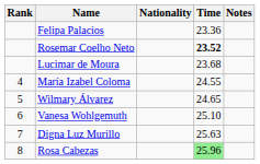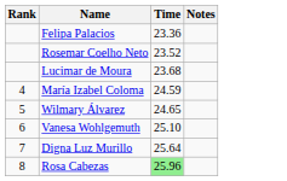- column: Nationality
Rosemar Coelho Neto | Time: bold -> normal
María Izabel Coloma | Time: 24.55 -> 24.59
Digna Luz Murillo | Time: 25.63 -> 25.64
